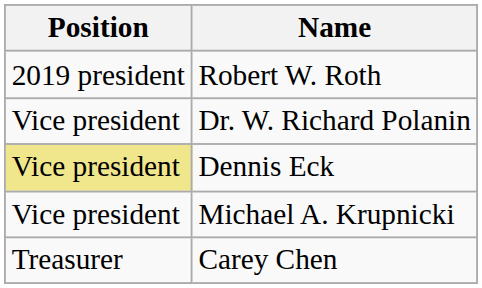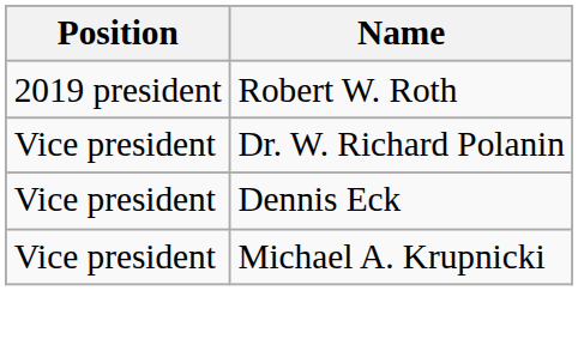Dennis Eck | Position: khaki background -> no background
- row: Treasurer | Carey Chen
